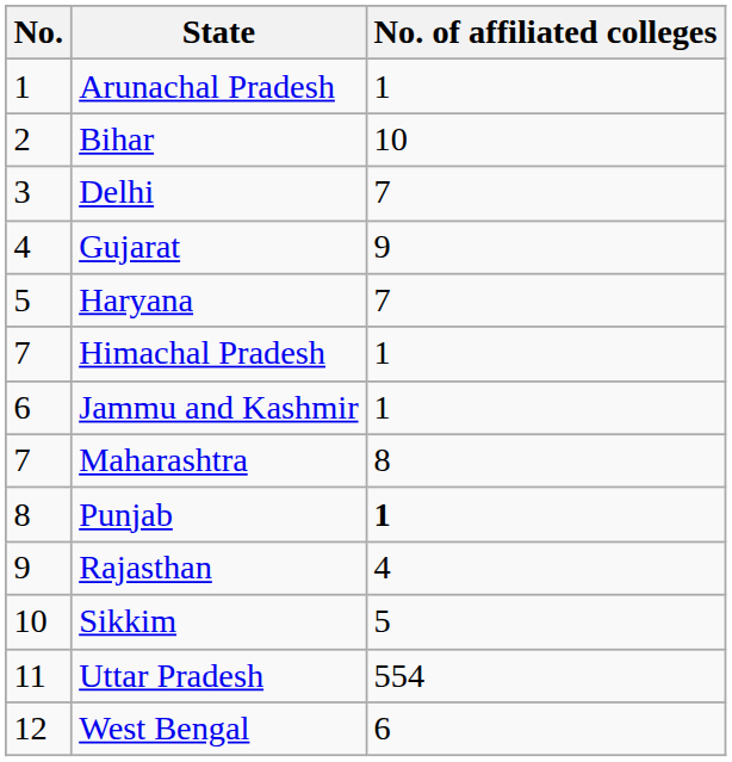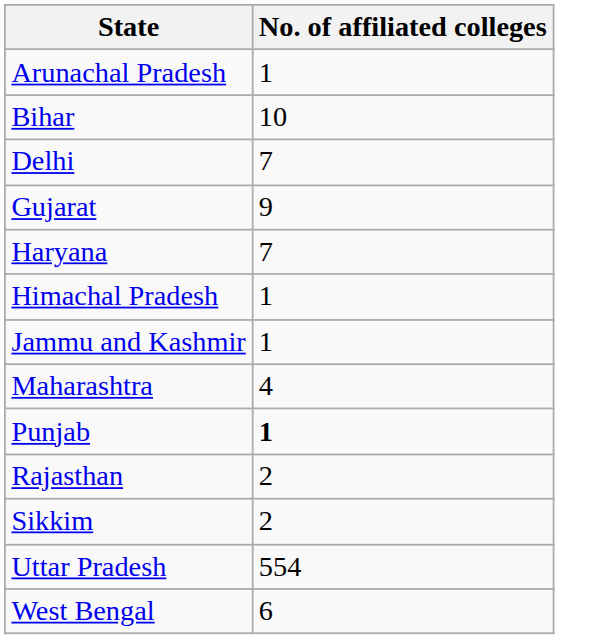- column: No. | 1 | 2 | 3 | 4 | 5 | 7 | 6 | 7 | 8 | 9 | 10 | 11 | 12
Maharashtra | No. of affiliated colleges: 8 -> 4
Rajasthan | No. of affiliated colleges: 4 -> 2
Sikkim | No. of affiliated colleges: 5 -> 2
